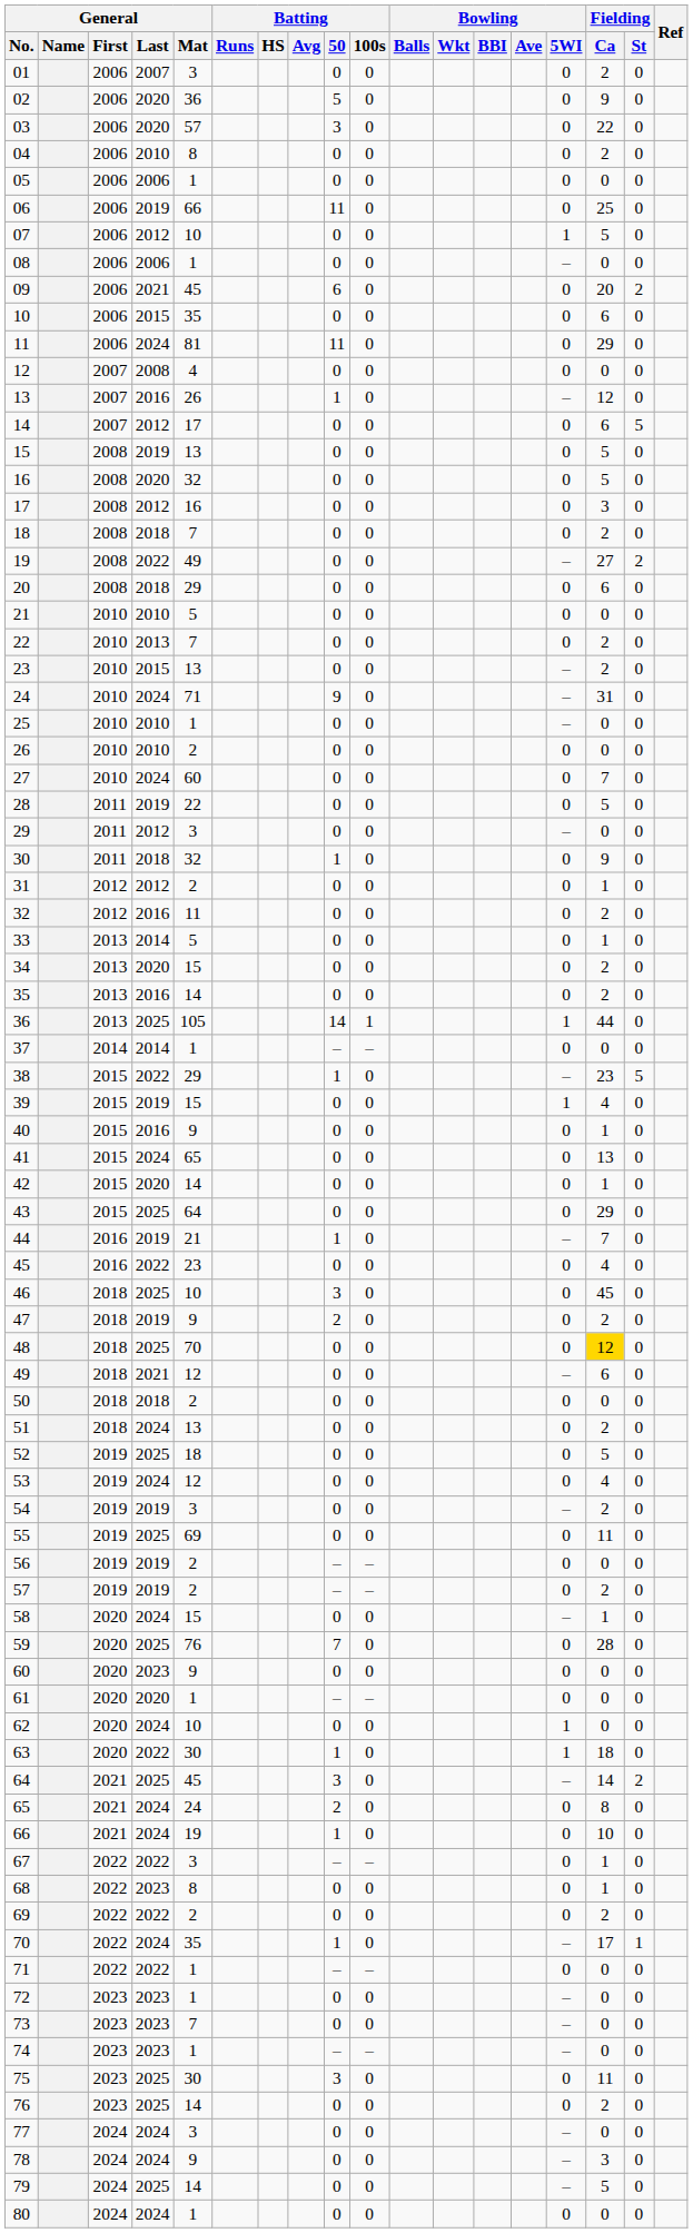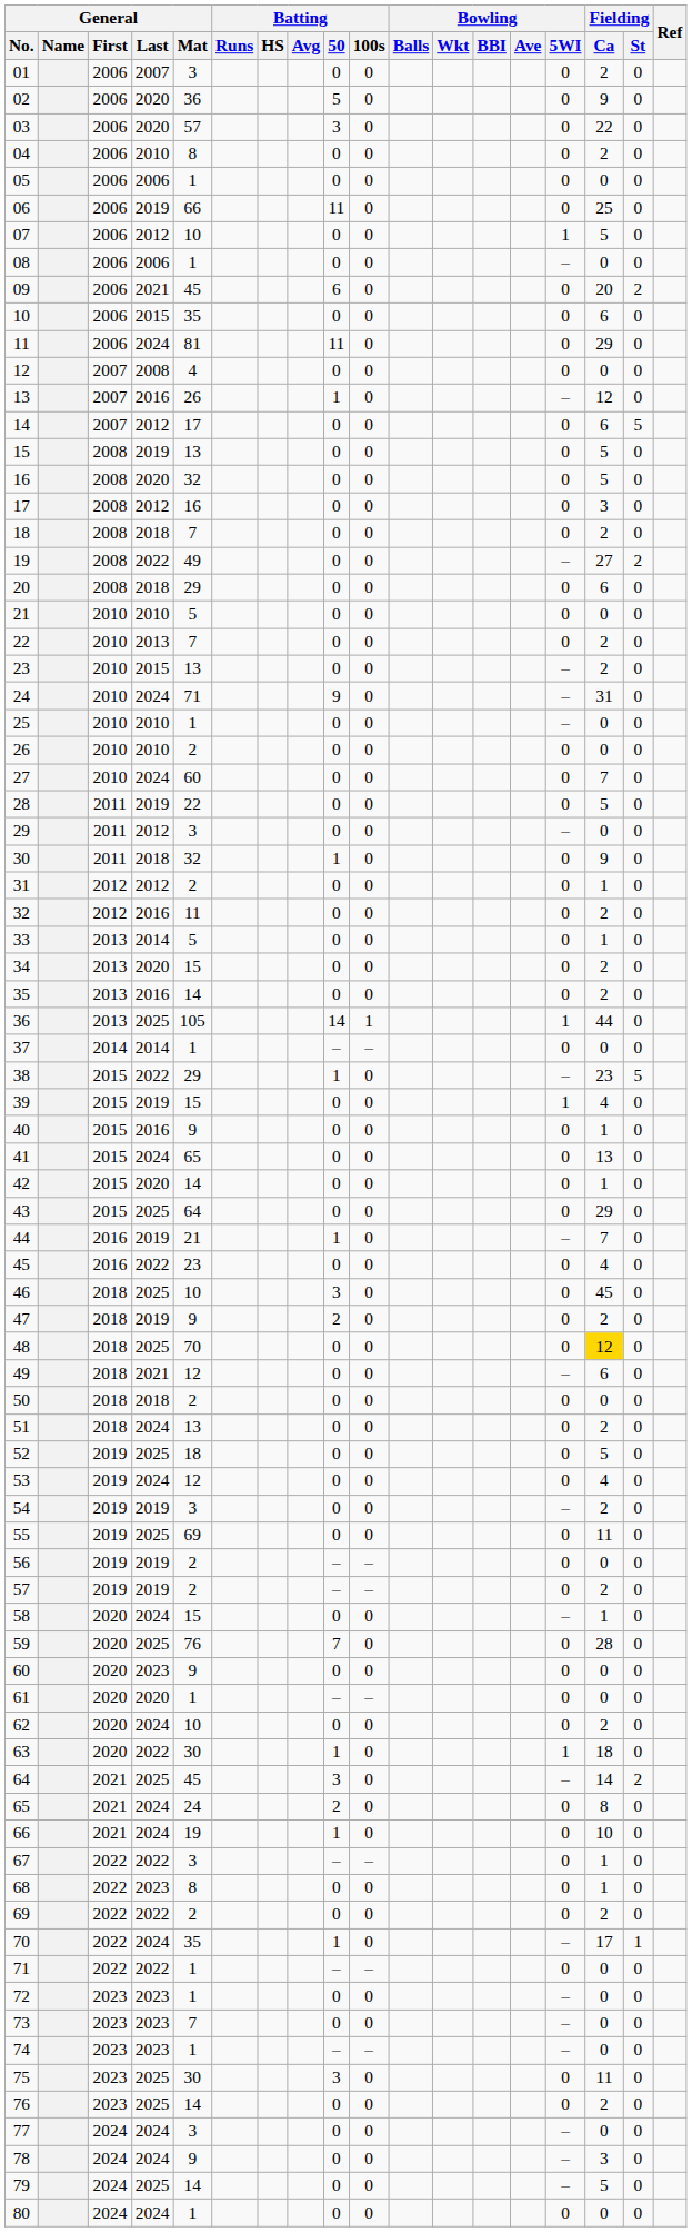62 | Bowling / 5WI: 1 -> 0
62 | Fielding / Ca: 0 -> 2
